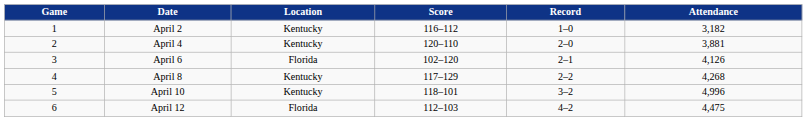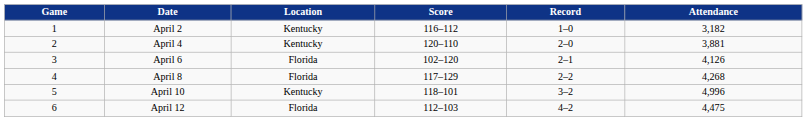April 8 | Location: Kentucky -> Florida
